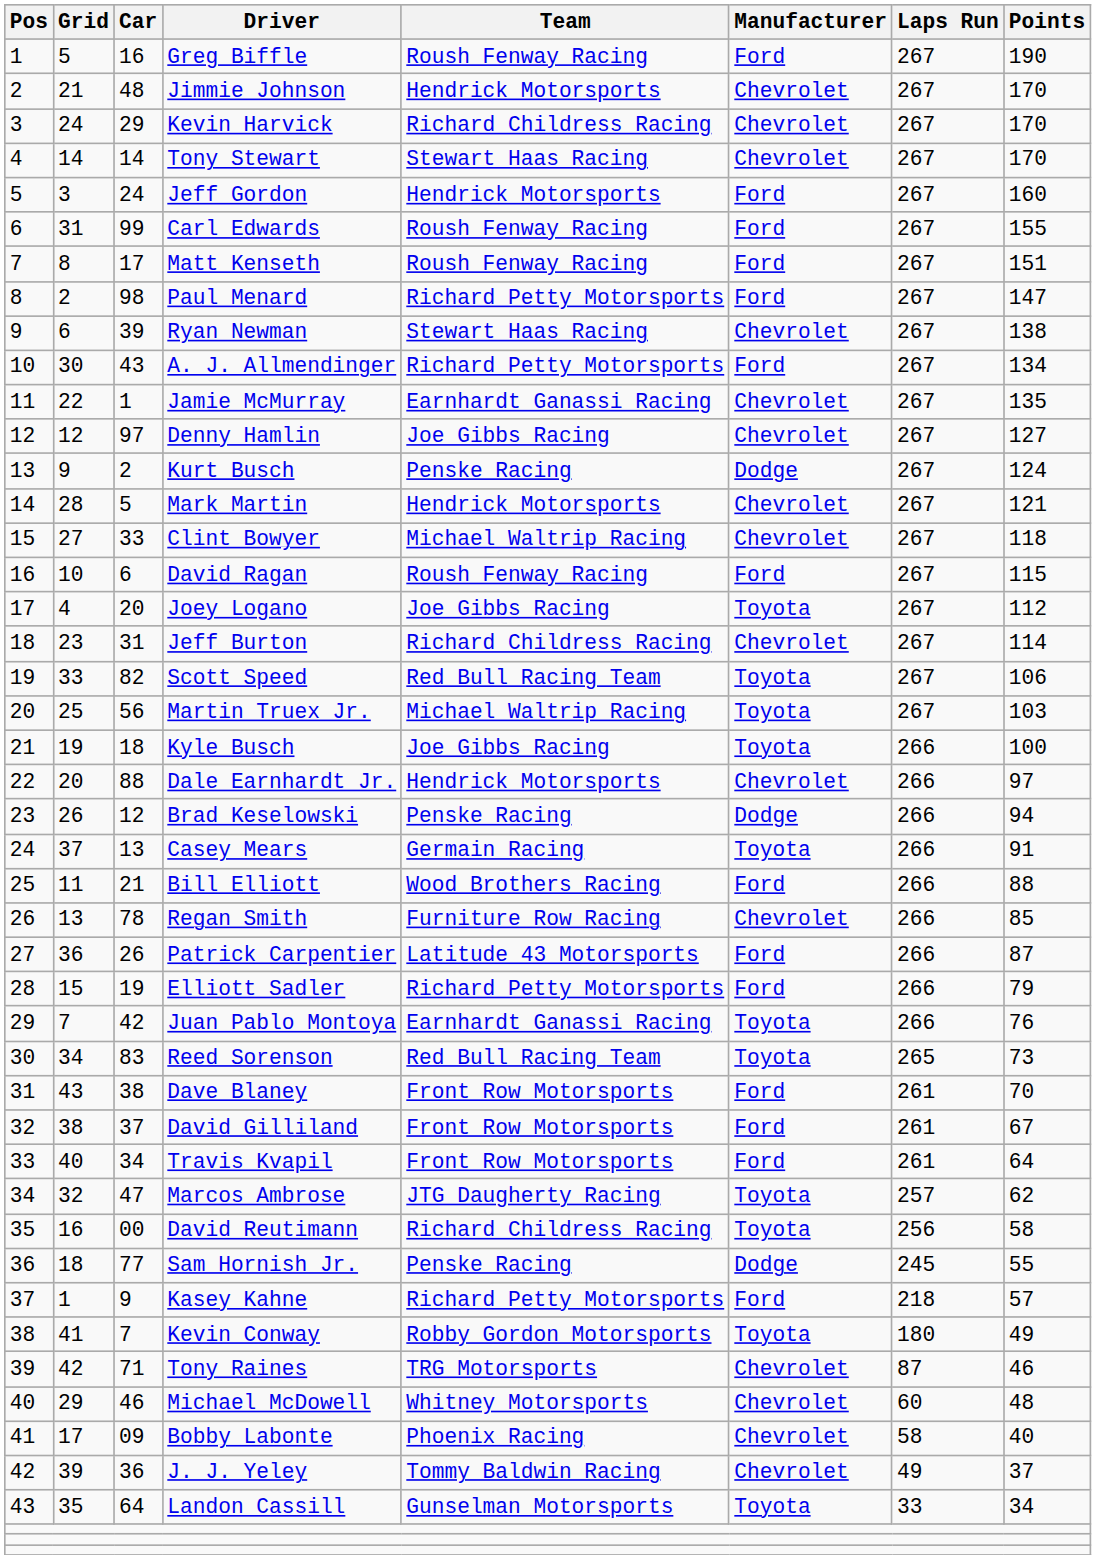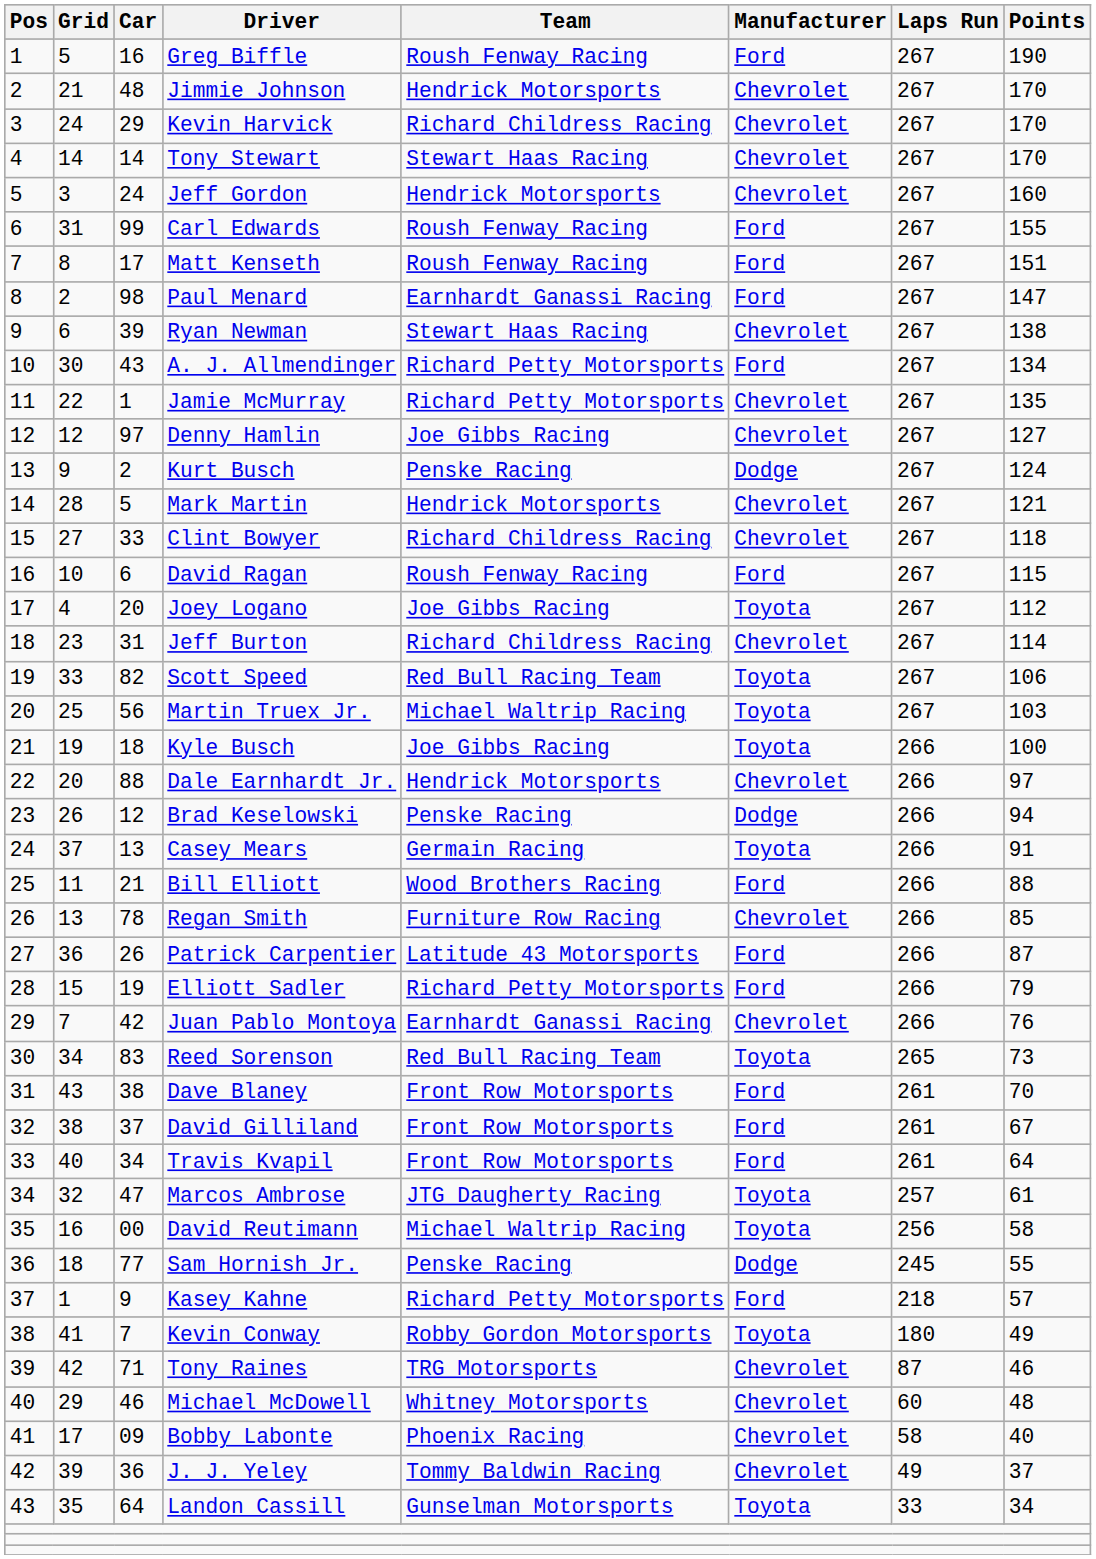Jeff Gordon | Manufacturer: Ford -> Chevrolet
Paul Menard | Team: Richard Petty Motorsports -> Earnhardt Ganassi Racing
Jamie McMurray | Team: Earnhardt Ganassi Racing -> Richard Petty Motorsports
Clint Bowyer | Team: Michael Waltrip Racing -> Richard Childress Racing
Juan Pablo Montoya | Manufacturer: Toyota -> Chevrolet
Marcos Ambrose | Points: 62 -> 61
David Reutimann | Team: Richard Childress Racing -> Michael Waltrip Racing
